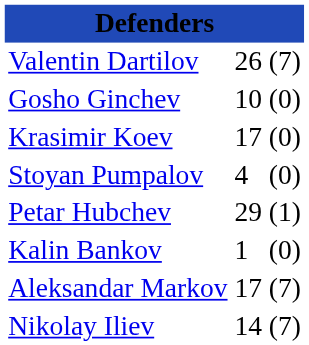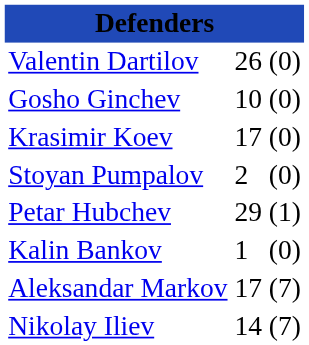Valentin Dartilov | column 3: (7) -> (0)
Stoyan Pumpalov | column 2: 4 -> 2
